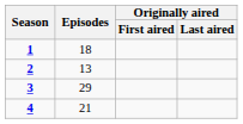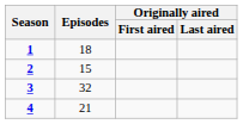2 | Episodes: 13 -> 15
3 | Episodes: 29 -> 32
